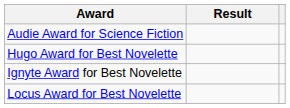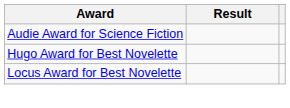- row: Ignyte Award for Best Novelette
